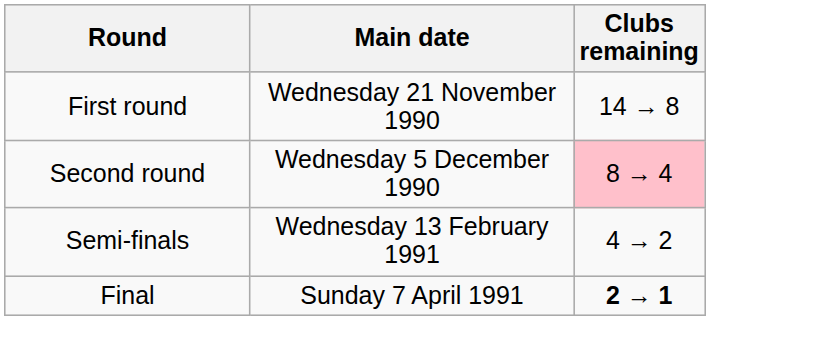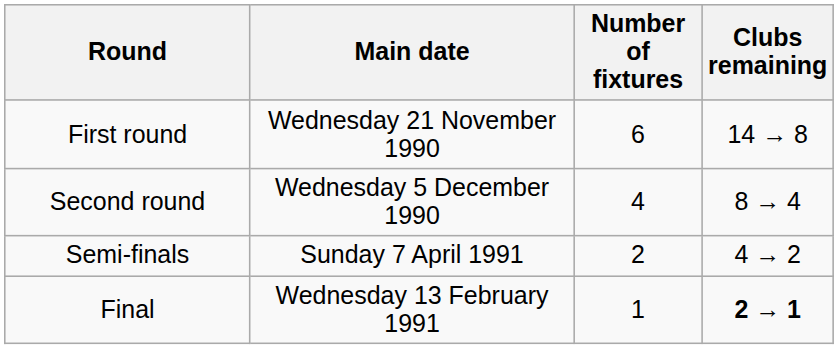+ column: Number of fixtures | 6 | 4 | 2 | 1
Second round | Clubs remaining: pink background -> no background
Semi-finals | Main date: Wednesday 13 February 1991 -> Sunday 7 April 1991
Final | Main date: Sunday 7 April 1991 -> Wednesday 13 February 1991
